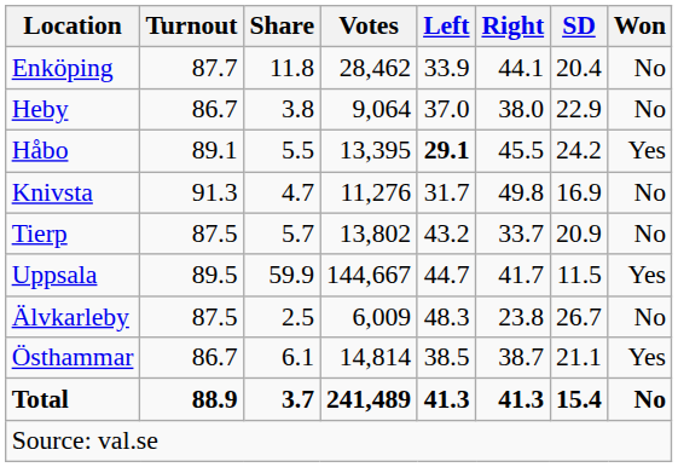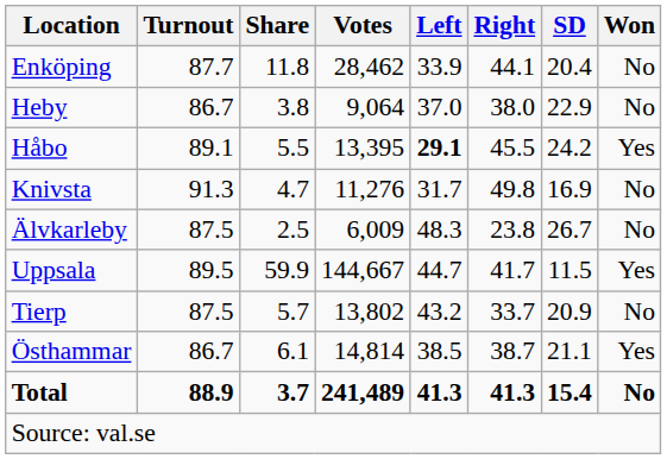rows swapped: Tierp <-> Älvkarleby
